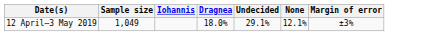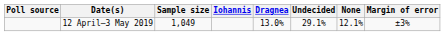+ column: Poll source
12 April–3 May 2019 | Dragnea: 18.0% -> 13.0%
